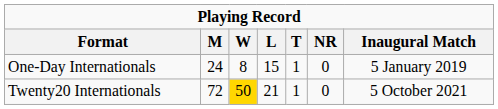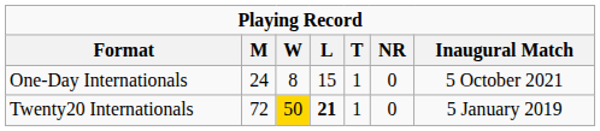One-Day Internationals | Inaugural Match: 5 January 2019 -> 5 October 2021
Twenty20 Internationals | L: normal -> bold
Twenty20 Internationals | Inaugural Match: 5 October 2021 -> 5 January 2019
